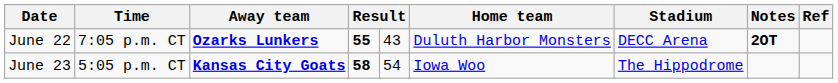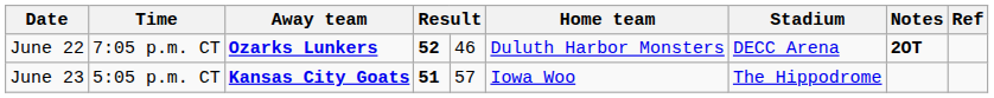June 22 | column 4: 55 -> 52
June 22 | column 5: 43 -> 46
June 23 | column 4: 58 -> 51
June 23 | column 5: 54 -> 57
